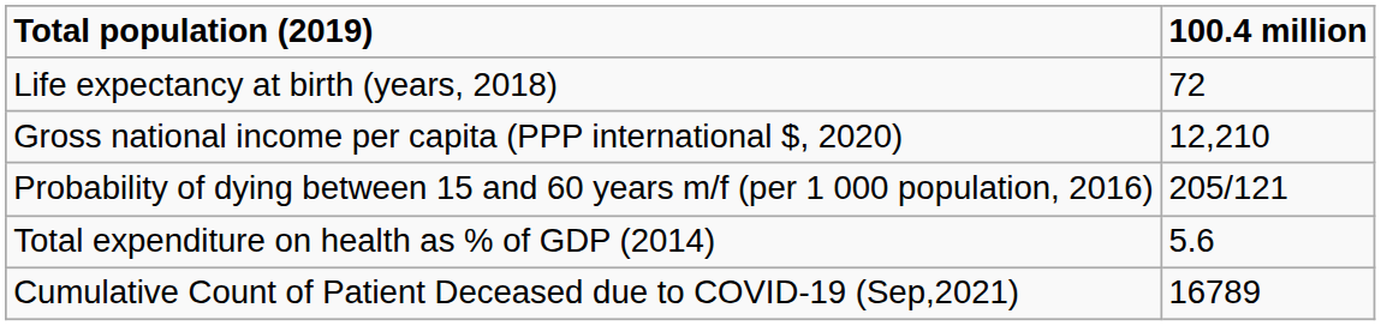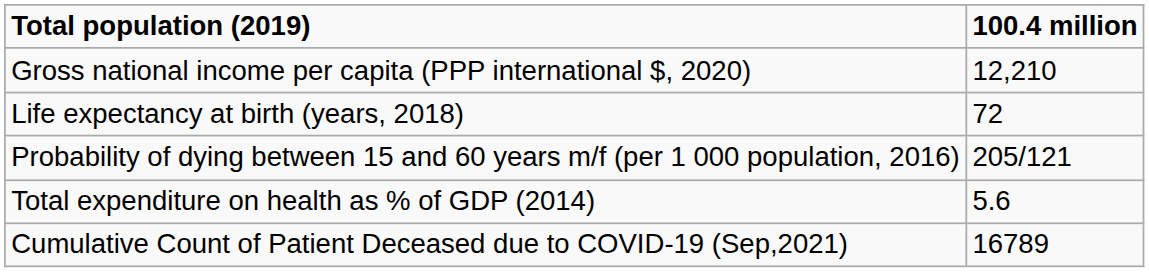rows swapped: Gross national income per capita (PPP international $, 2020) <-> Life expectancy at birth (years, 2018)
